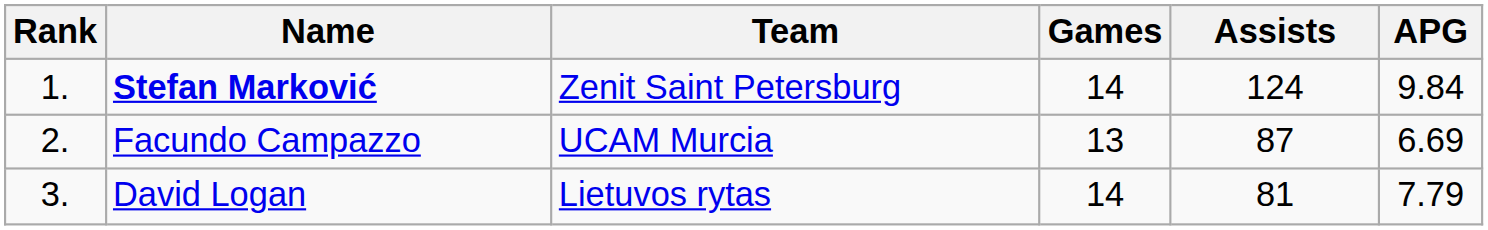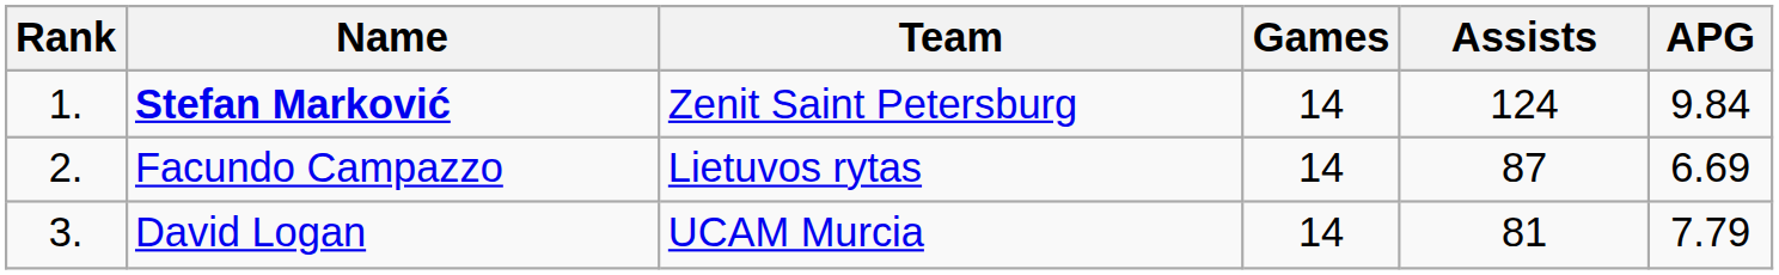Facundo Campazzo | Team: UCAM Murcia -> Lietuvos rytas
Facundo Campazzo | Games: 13 -> 14
David Logan | Team: Lietuvos rytas -> UCAM Murcia
